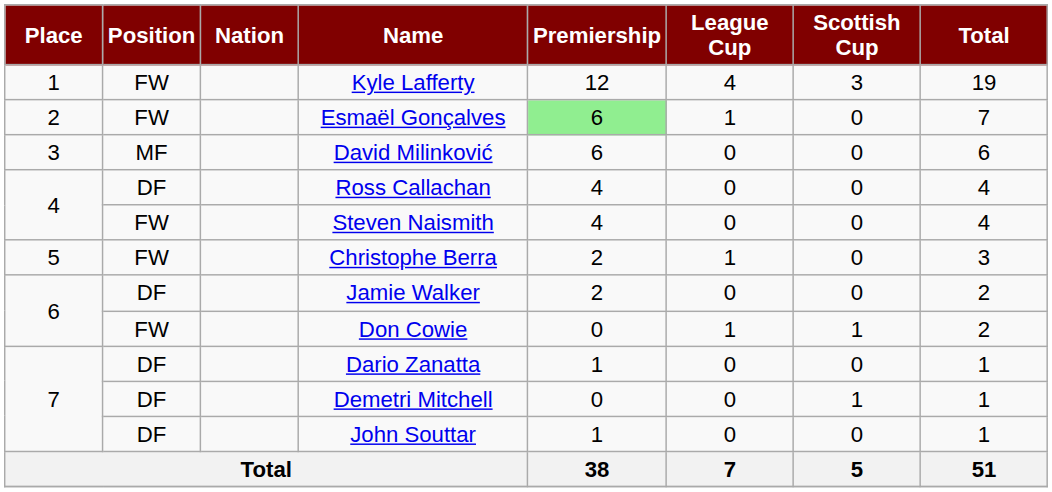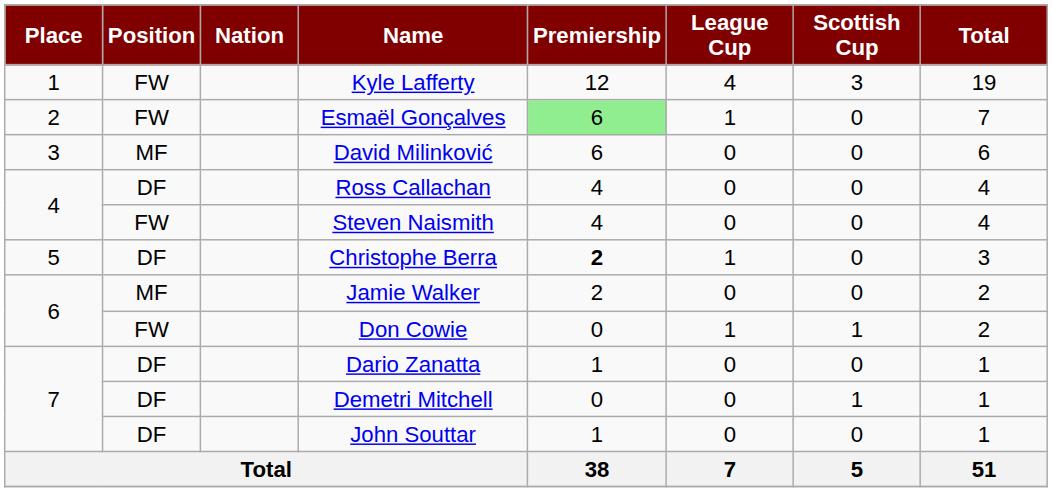Christophe Berra | Position: FW -> DF
Christophe Berra | Premiership: normal -> bold
Jamie Walker | Position: DF -> MF
